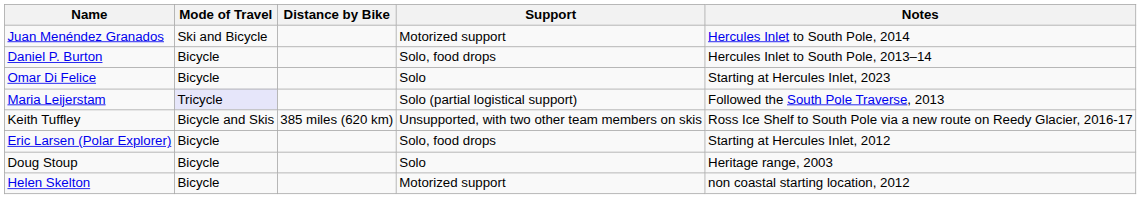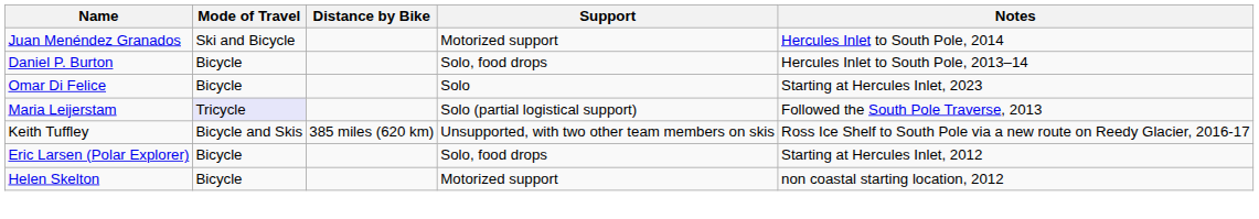- row: Doug Stoup | Bicycle | Solo | Heritage range, 2003
